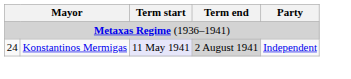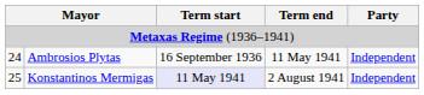+ row: 24 | Ambrosios Plytas | 16 September 1936 | 11 May 1941 | Independent
Konstantinos Mermigas | column 1: 24 -> 25
Konstantinos Mermigas | Term end: lightgrey background -> no background
